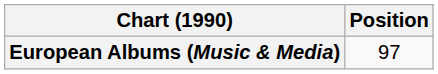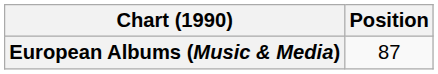European Albums (Music & Media) | Position: 97 -> 87
